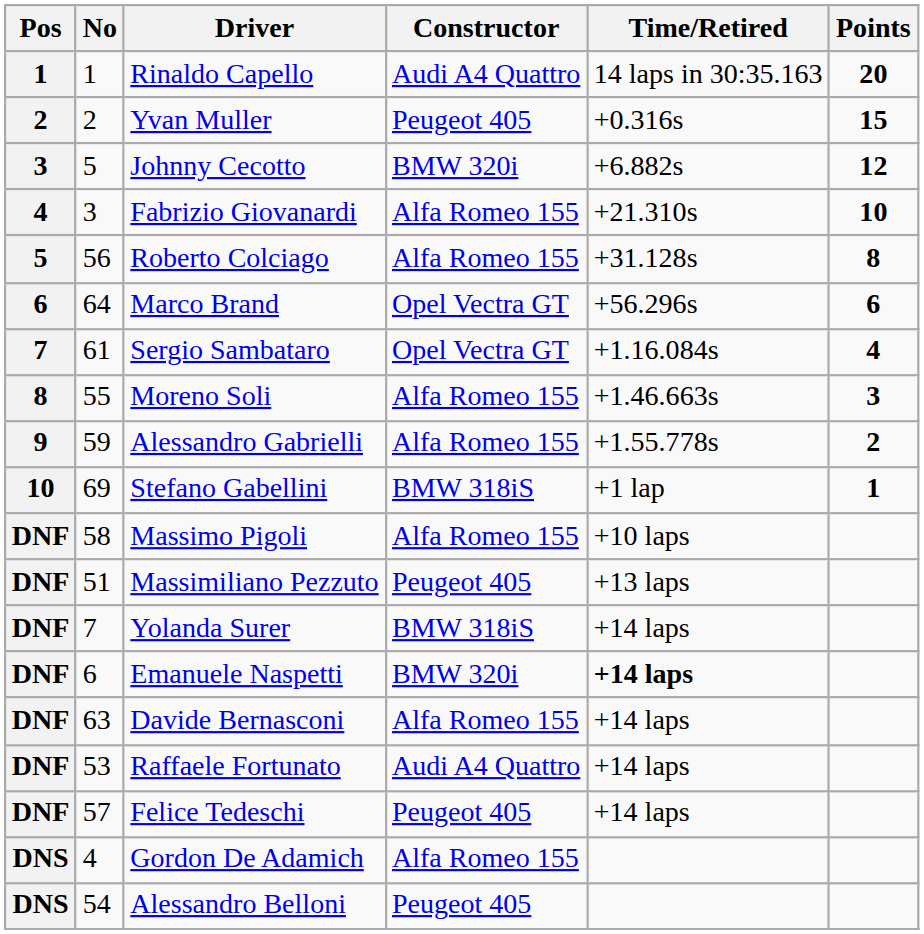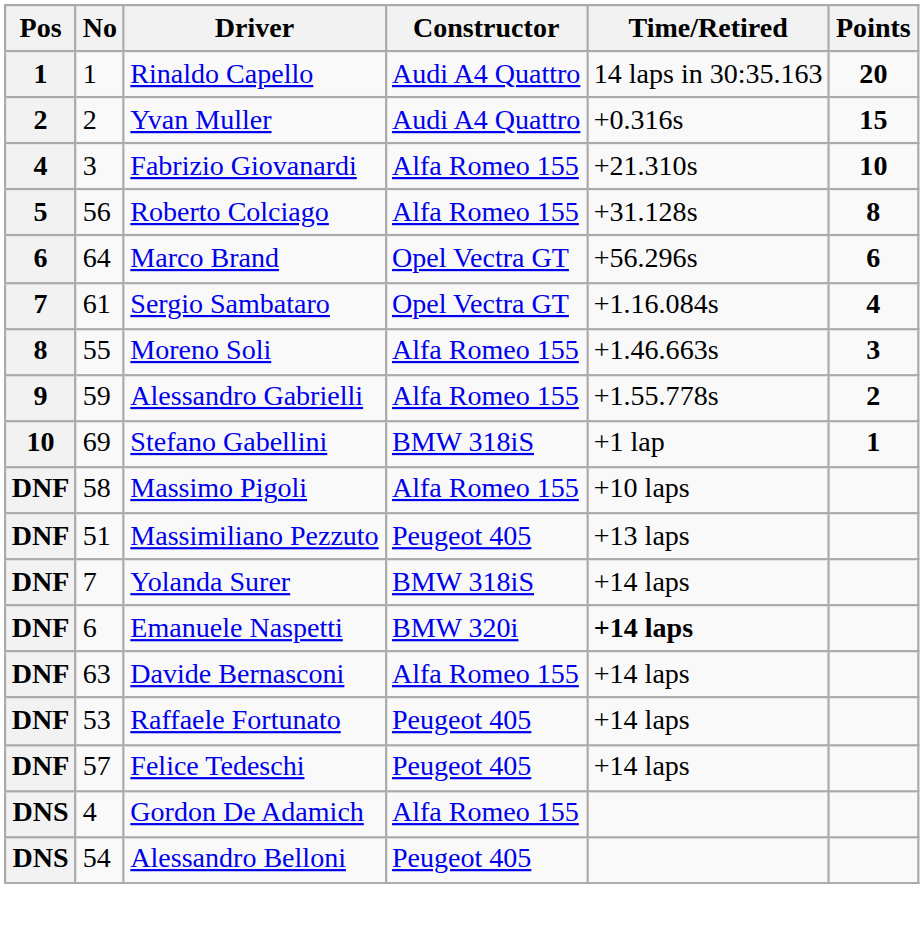Yvan Muller | Constructor: Peugeot 405 -> Audi A4 Quattro
- row: 3 | 5 | Johnny Cecotto | BMW 320i | +6.882s | 12
Raffaele Fortunato | Constructor: Audi A4 Quattro -> Peugeot 405
